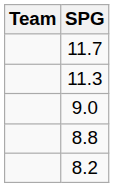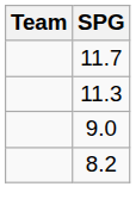- row: 8.8
